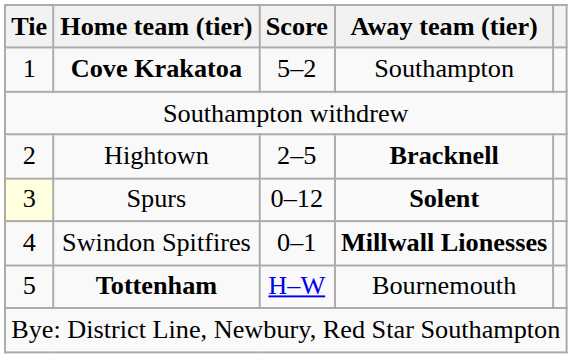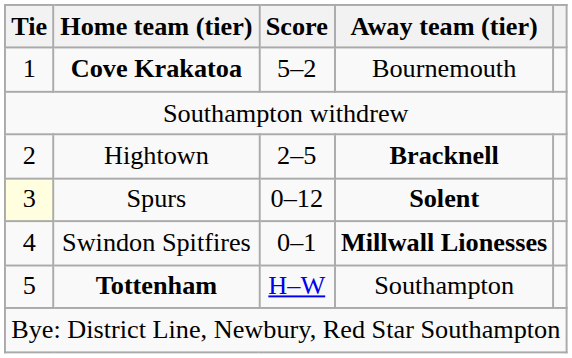Cove Krakatoa | Away team (tier): Southampton -> Bournemouth
Tottenham | Away team (tier): Bournemouth -> Southampton
